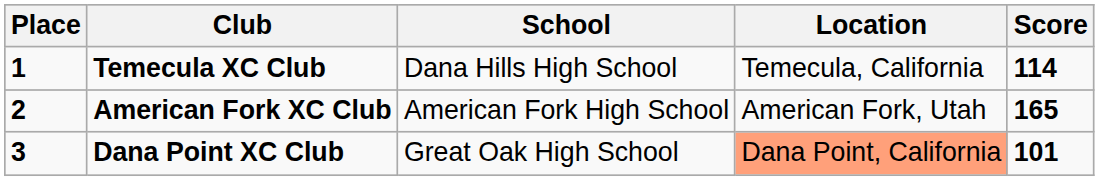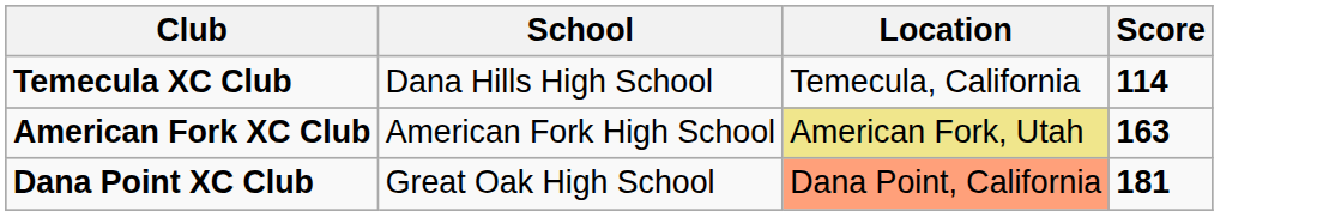- column: Place | 1 | 2 | 3
American Fork XC Club | Location: no background -> khaki background
American Fork XC Club | Score: 165 -> 163
Dana Point XC Club | Score: 101 -> 181
